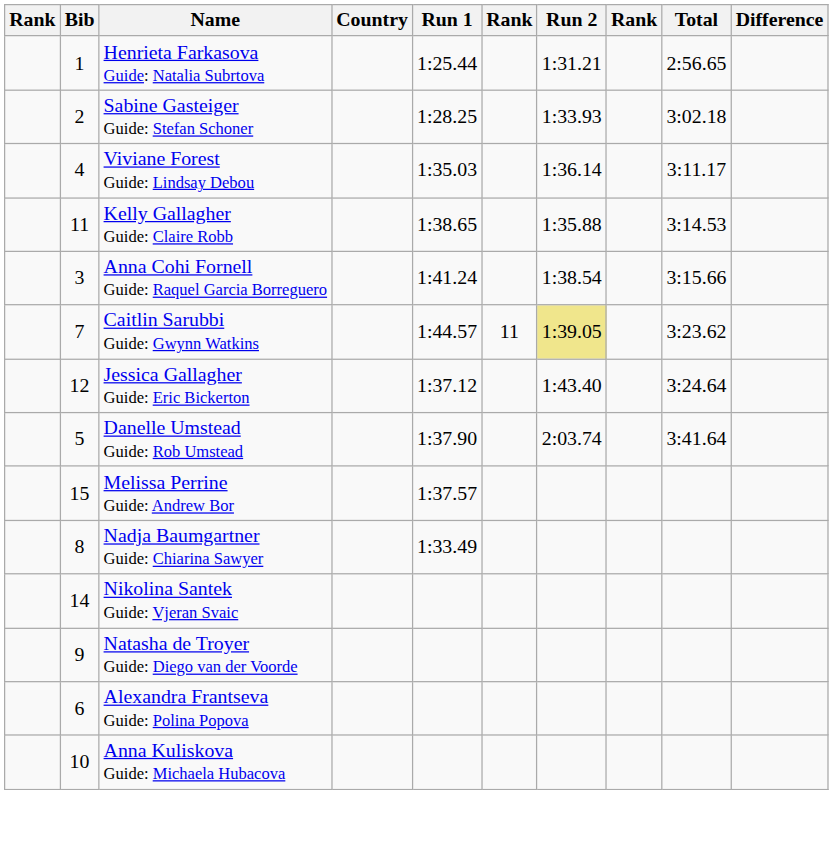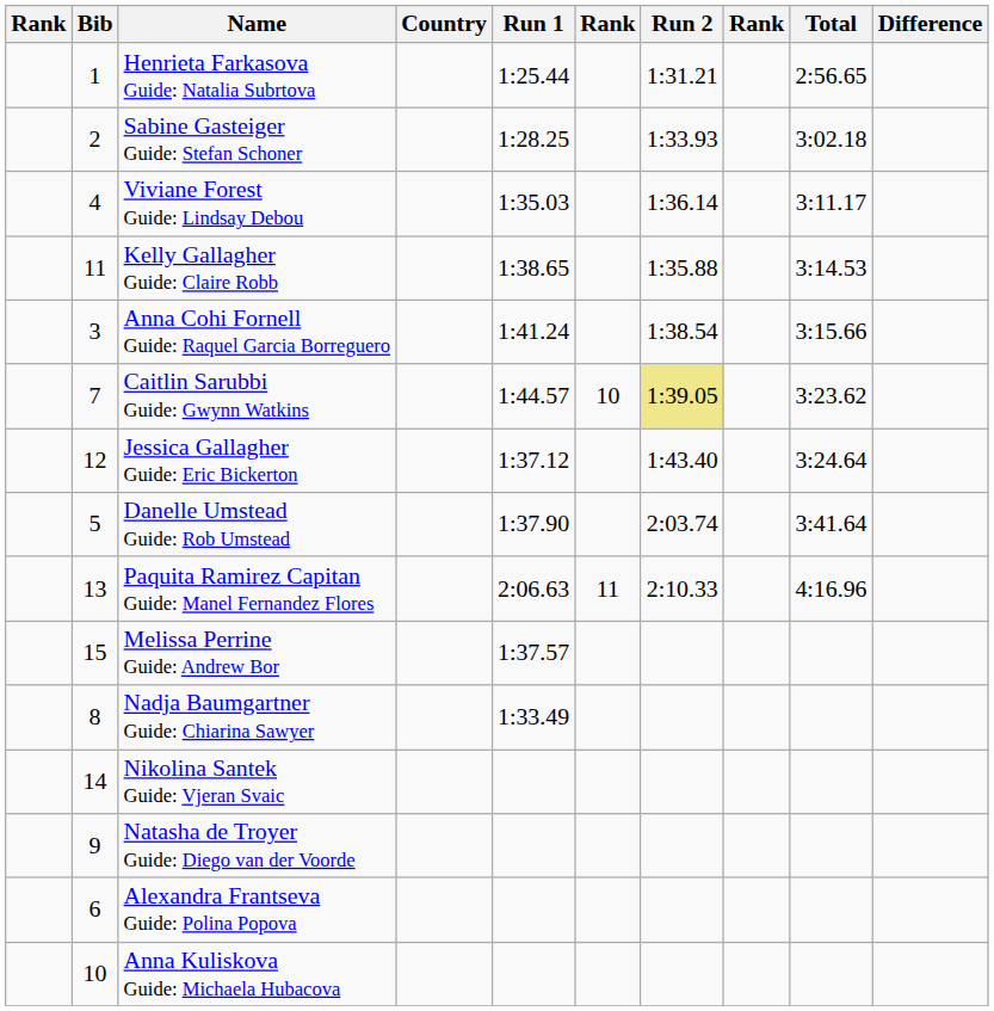Caitlin Sarubbi Guide: Gwynn Watkins | column 6: 11 -> 10
+ row: 13 | Paquita Ramirez Capitan Guide: Manel Fernandez Flores | 2:06.63 | 11 | 2:10.33 | 4:16.96
